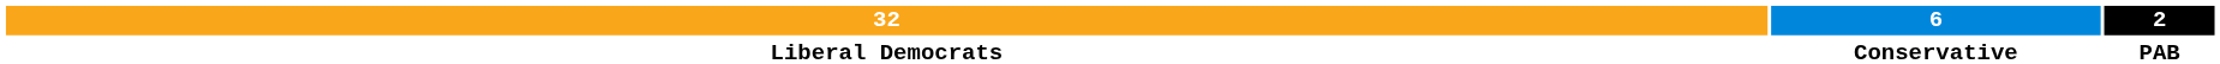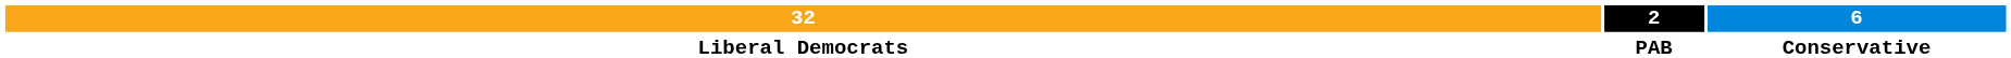columns swapped: 6 <-> 2
